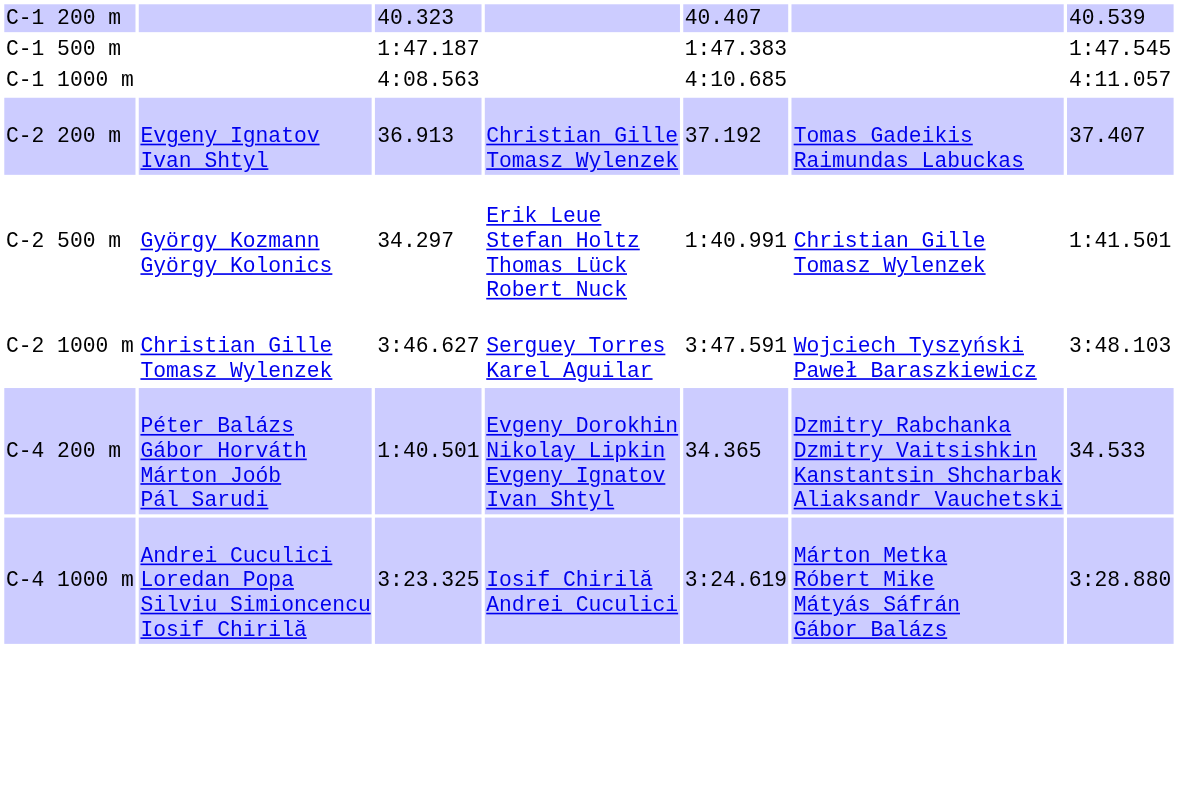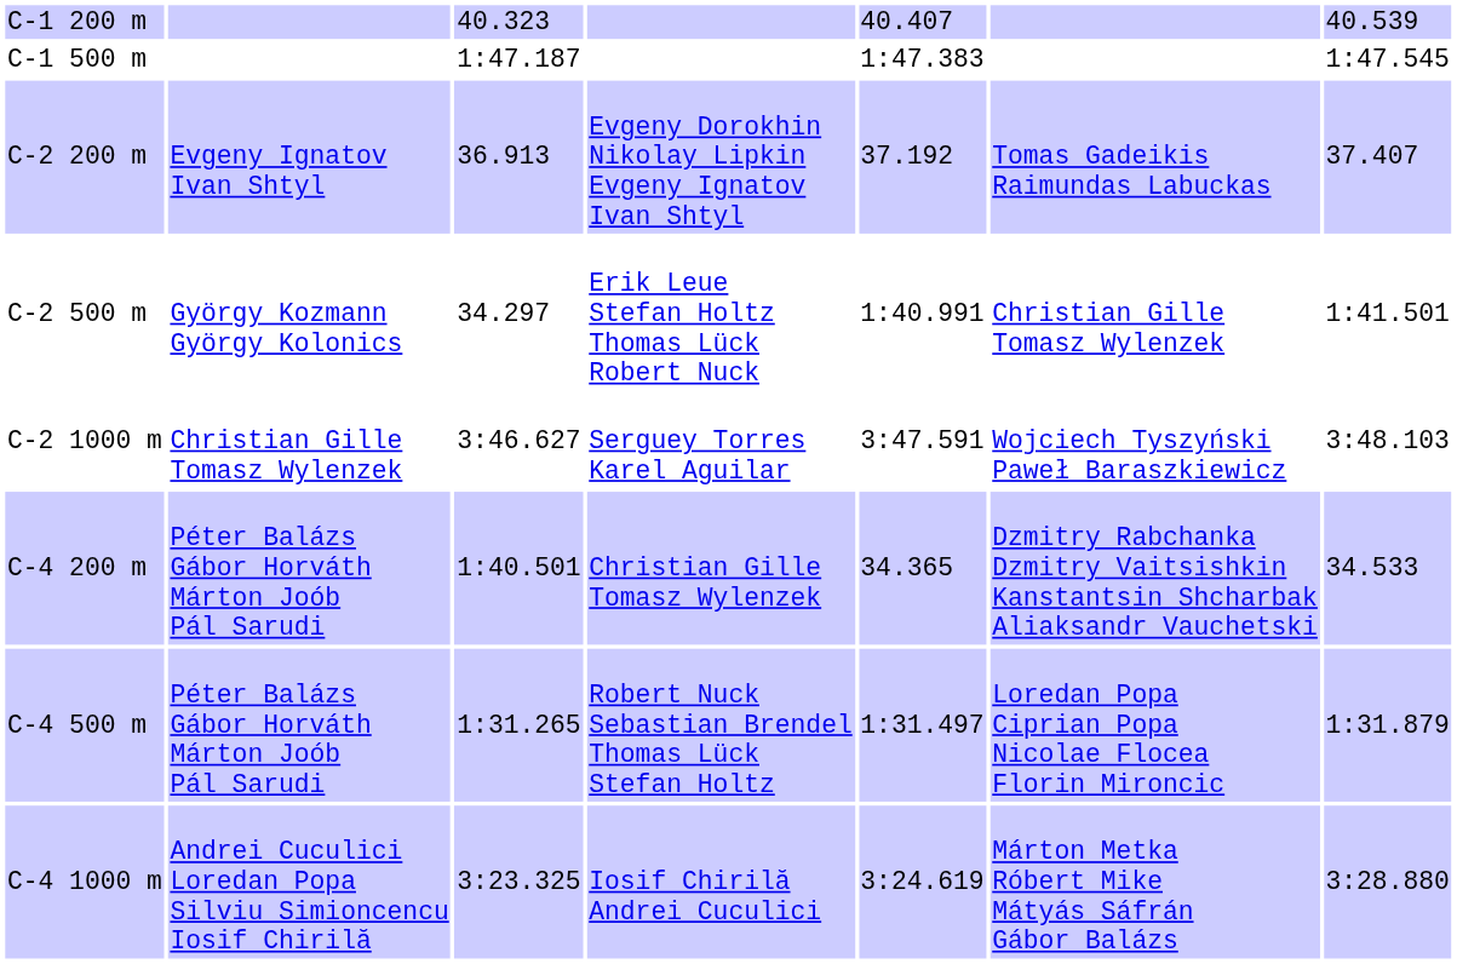- row: C-1 1000 m | 4:08.563 | 4:10.685 | 4:11.057
C-2 200 m | column 4: Christian Gille Tomasz Wylenzek -> Evgeny Dorokhin Nikolay Lipkin Evgeny Ignatov Ivan Shtyl
C-4 200 m | column 4: Evgeny Dorokhin Nikolay Lipkin Evgeny Ignatov Ivan Shtyl -> Christian Gille Tomasz Wylenzek
+ row: C-4 500 m | Péter Balázs Gábor Horváth Márton Joób Pál Sarudi | 1:31.265 | Robert Nuck Sebastian Brendel Thomas Lück Stefan Holtz | 1:31.497 | Loredan Popa Ciprian Popa Nicolae Flocea Florin Mironcic | 1:31.879
